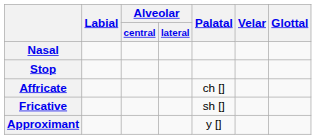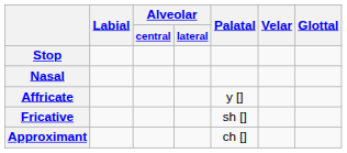rows swapped: Nasal <-> Stop
Affricate | Palatal: ch [] -> y []
Approximant | Palatal: y [] -> ch []
